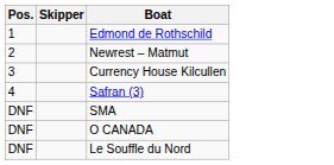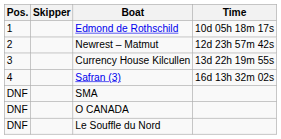+ column: Time | 10d 05h 18m 17s | 12d 23h 57m 42s | 13d 22h 19m 55s | 16d 13h 32m 02s
